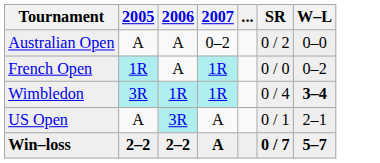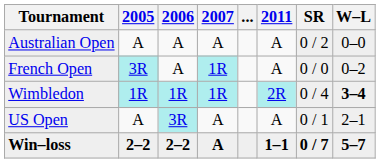+ column: 2011 | A | A | 2R | A | 1–1
Australian Open | 2007: 0–2 -> A
French Open | 2005: 1R -> 3R
Wimbledon | 2005: 3R -> 1R
